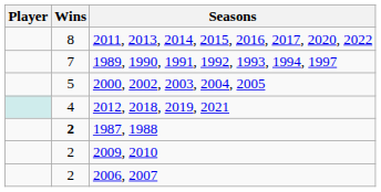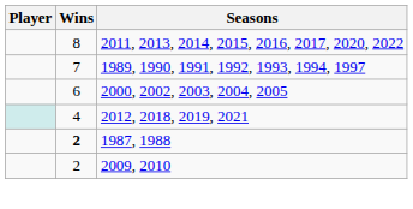2000, 2002, 2003, 2004, 2005 | Wins: 5 -> 6
- row: 2 | 2006, 2007
